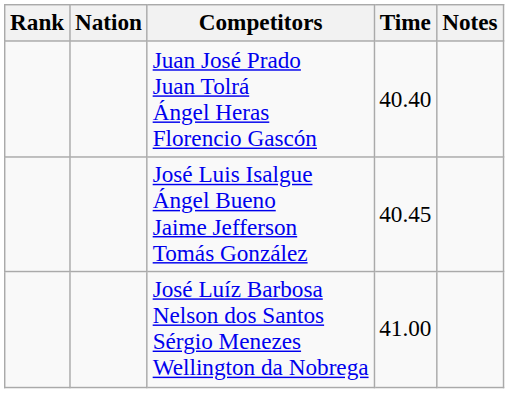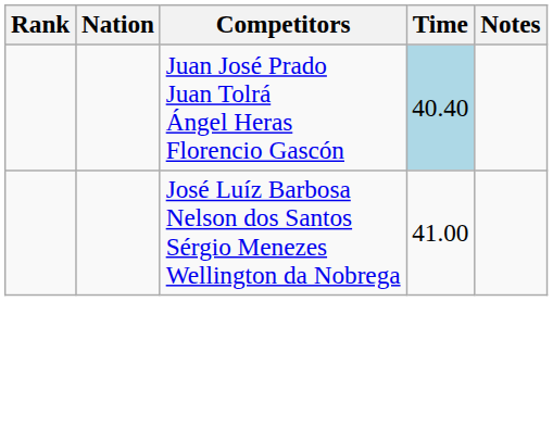Juan José Prado Juan Tolrá Ángel Heras Florencio Gascón | Time: no background -> lightblue background
- row: José Luis Isalgue Ángel Bueno Jaime Jefferson Tomás González | 40.45
